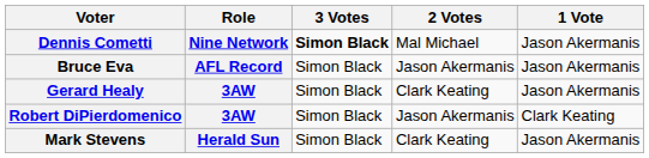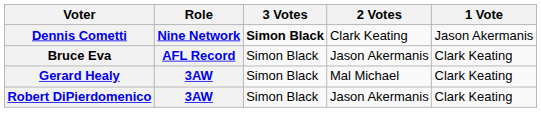Dennis Cometti | 2 Votes: Mal Michael -> Clark Keating
Bruce Eva | 1 Vote: Jason Akermanis -> Clark Keating
Gerard Healy | 2 Votes: Clark Keating -> Mal Michael
Gerard Healy | 1 Vote: Jason Akermanis -> Clark Keating
- row: Mark Stevens | Herald Sun | Simon Black | Clark Keating | Jason Akermanis
